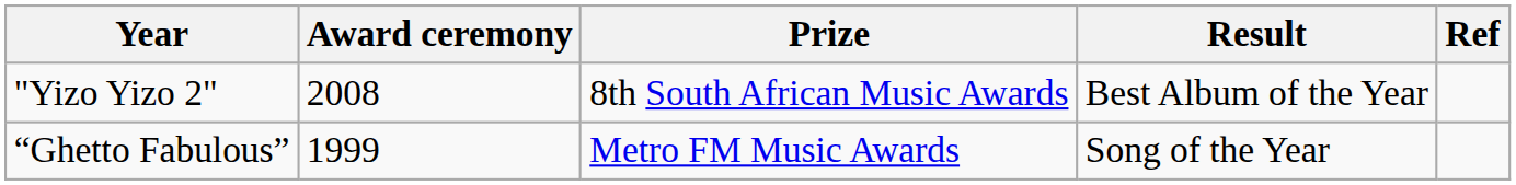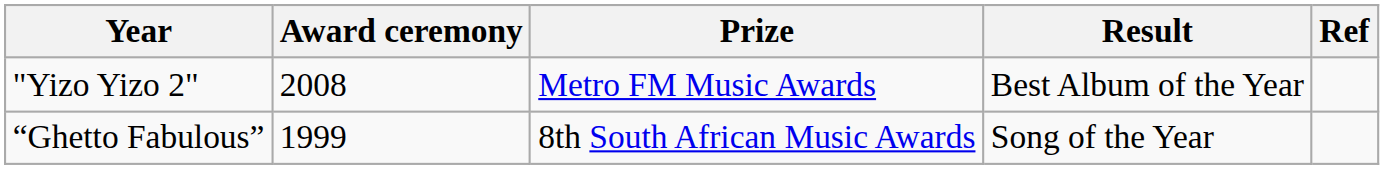"Yizo Yizo 2" | Prize: 8th South African Music Awards -> Metro FM Music Awards
“Ghetto Fabulous” | Prize: Metro FM Music Awards -> 8th South African Music Awards
